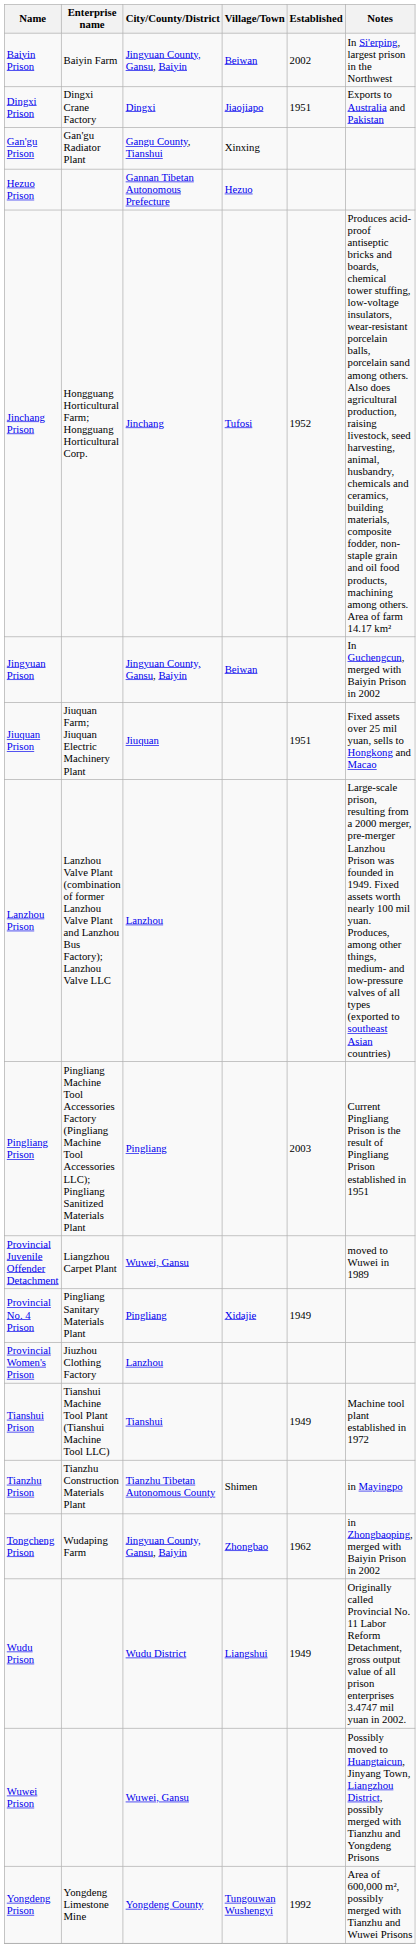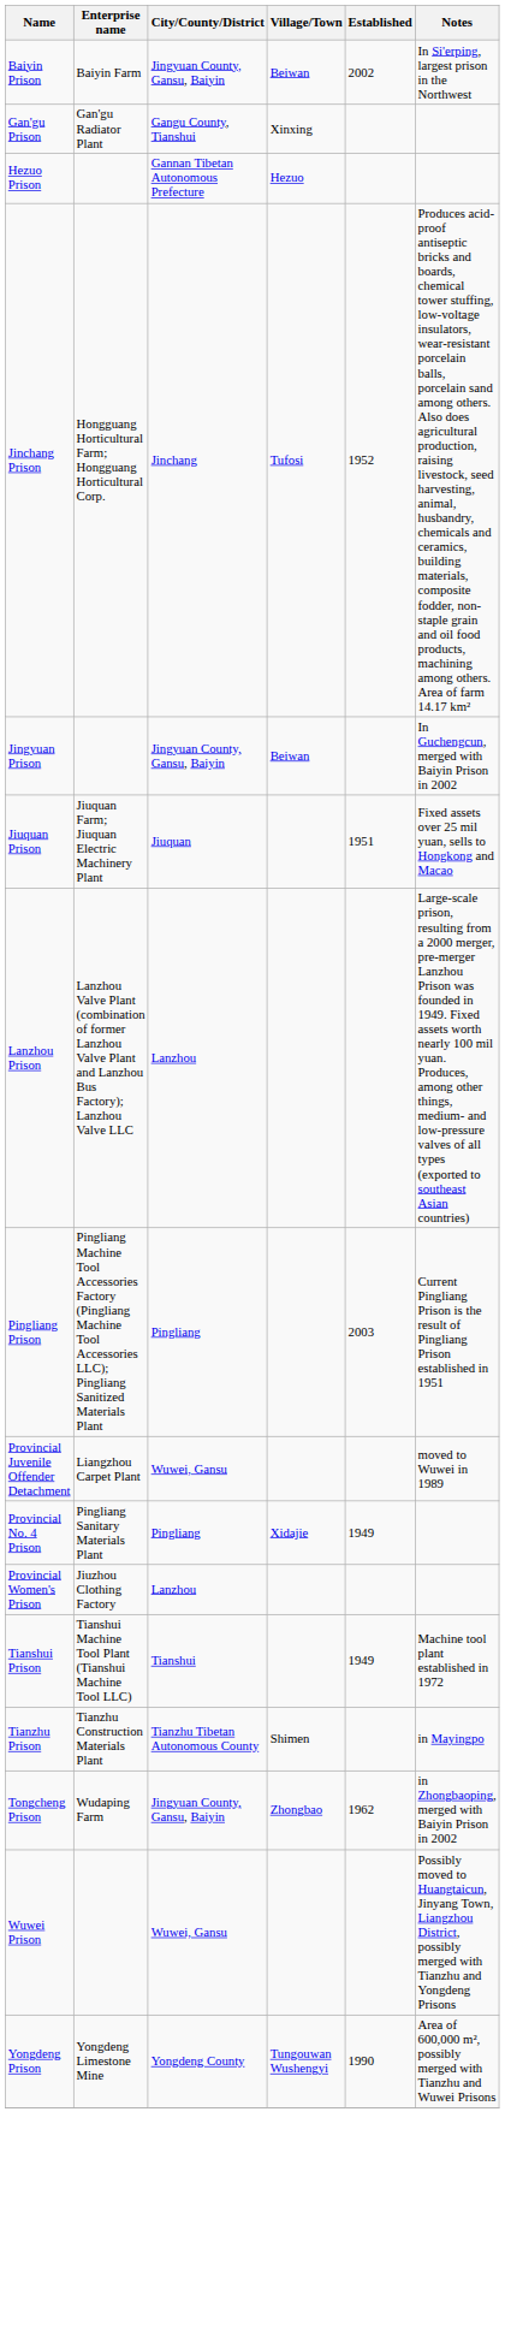- row: Dingxi Prison | Dingxi Crane Factory | Dingxi | Jiaojiapo | 1951 | Exports to Australia and Pakistan
- row: Wudu Prison | Wudu District | Liangshui | 1949 | Originally called Provincial No. 11 Labor Reform Detachment, gross output value of all prison enterprises 3.4747 mil yuan in 2002.
Yongdeng Prison | Established: 1992 -> 1990
